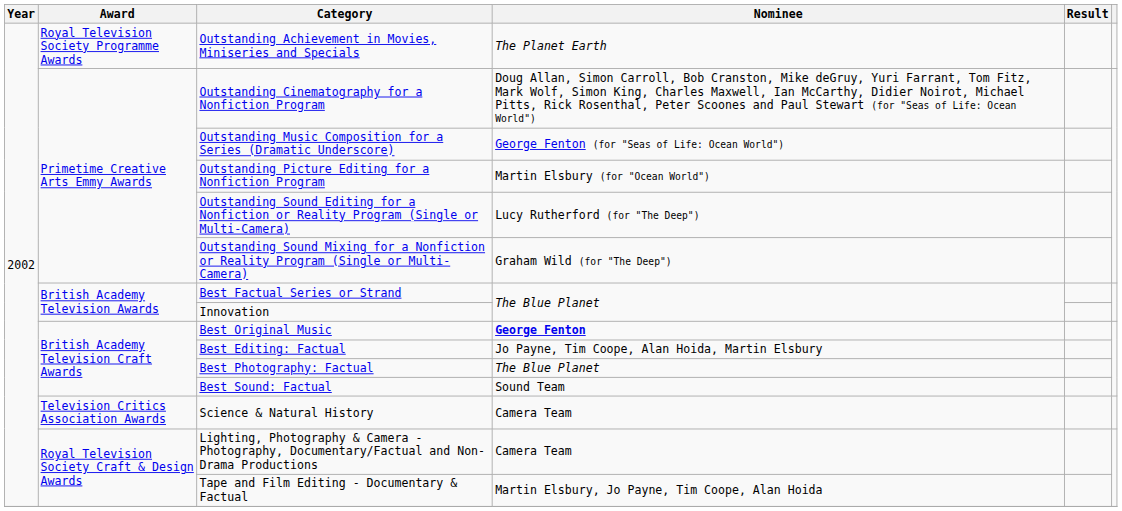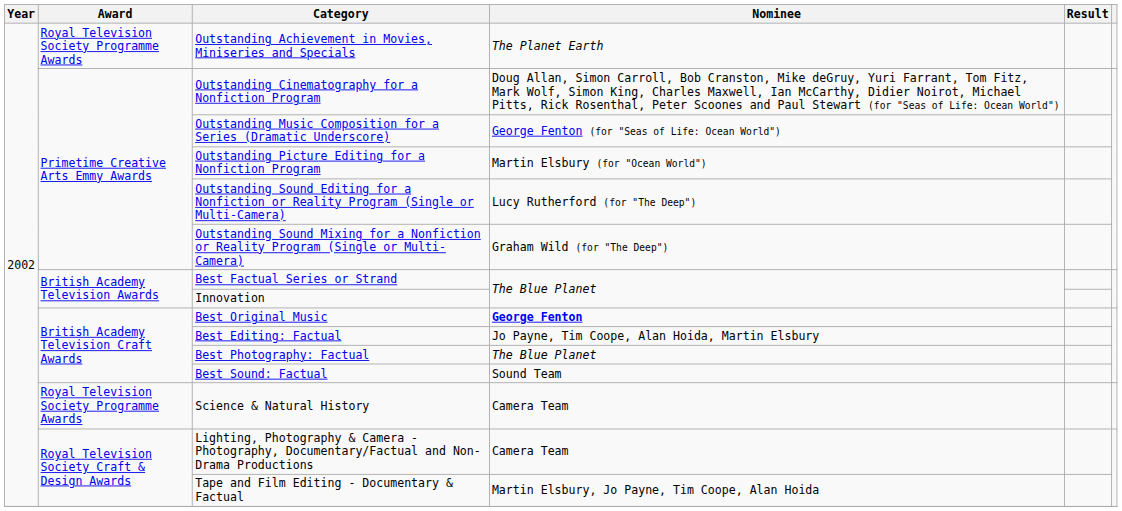Science & Natural History | Award: Television Critics Association Awards -> Royal Television Society Programme Awards
